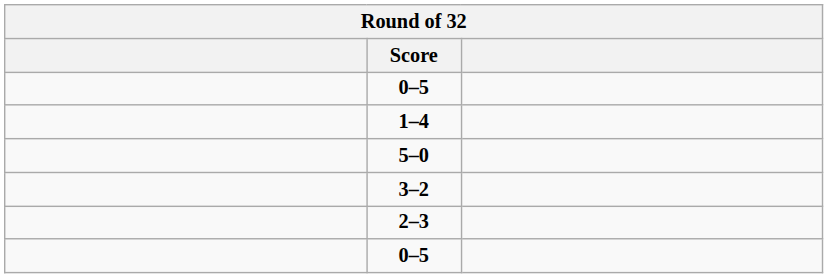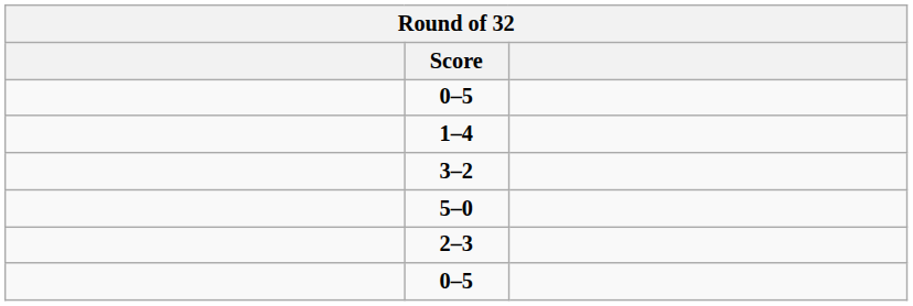rows swapped: 3–2 <-> 5–0
